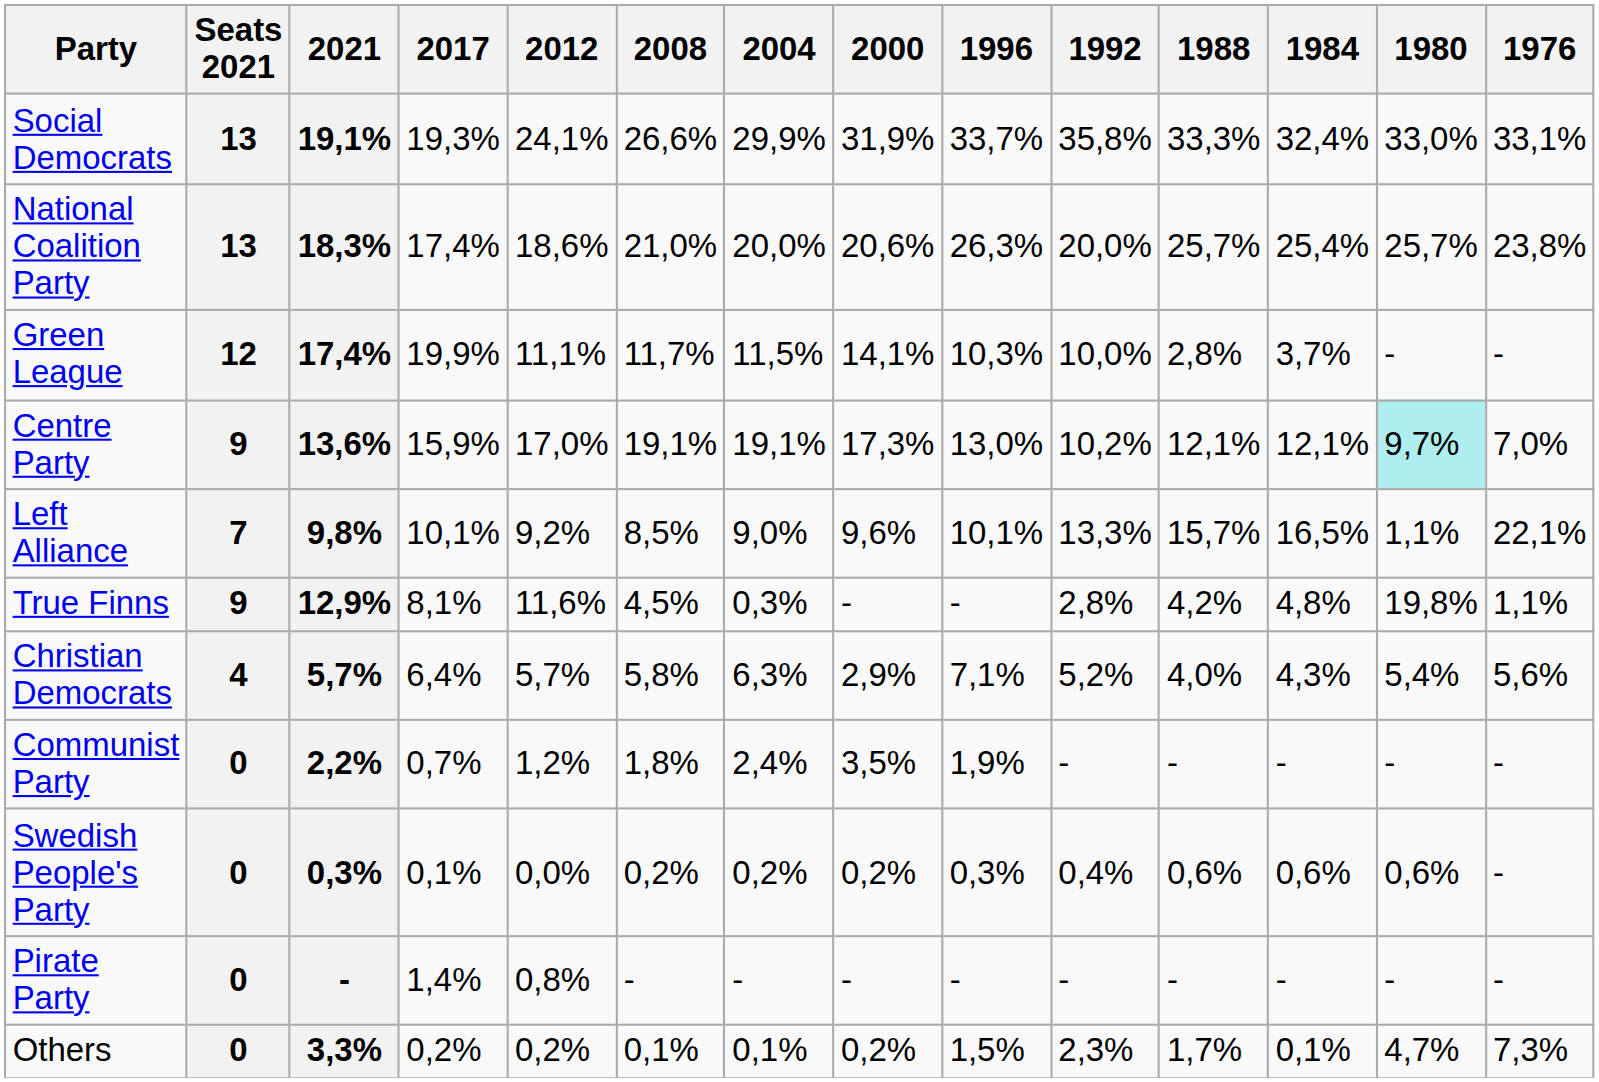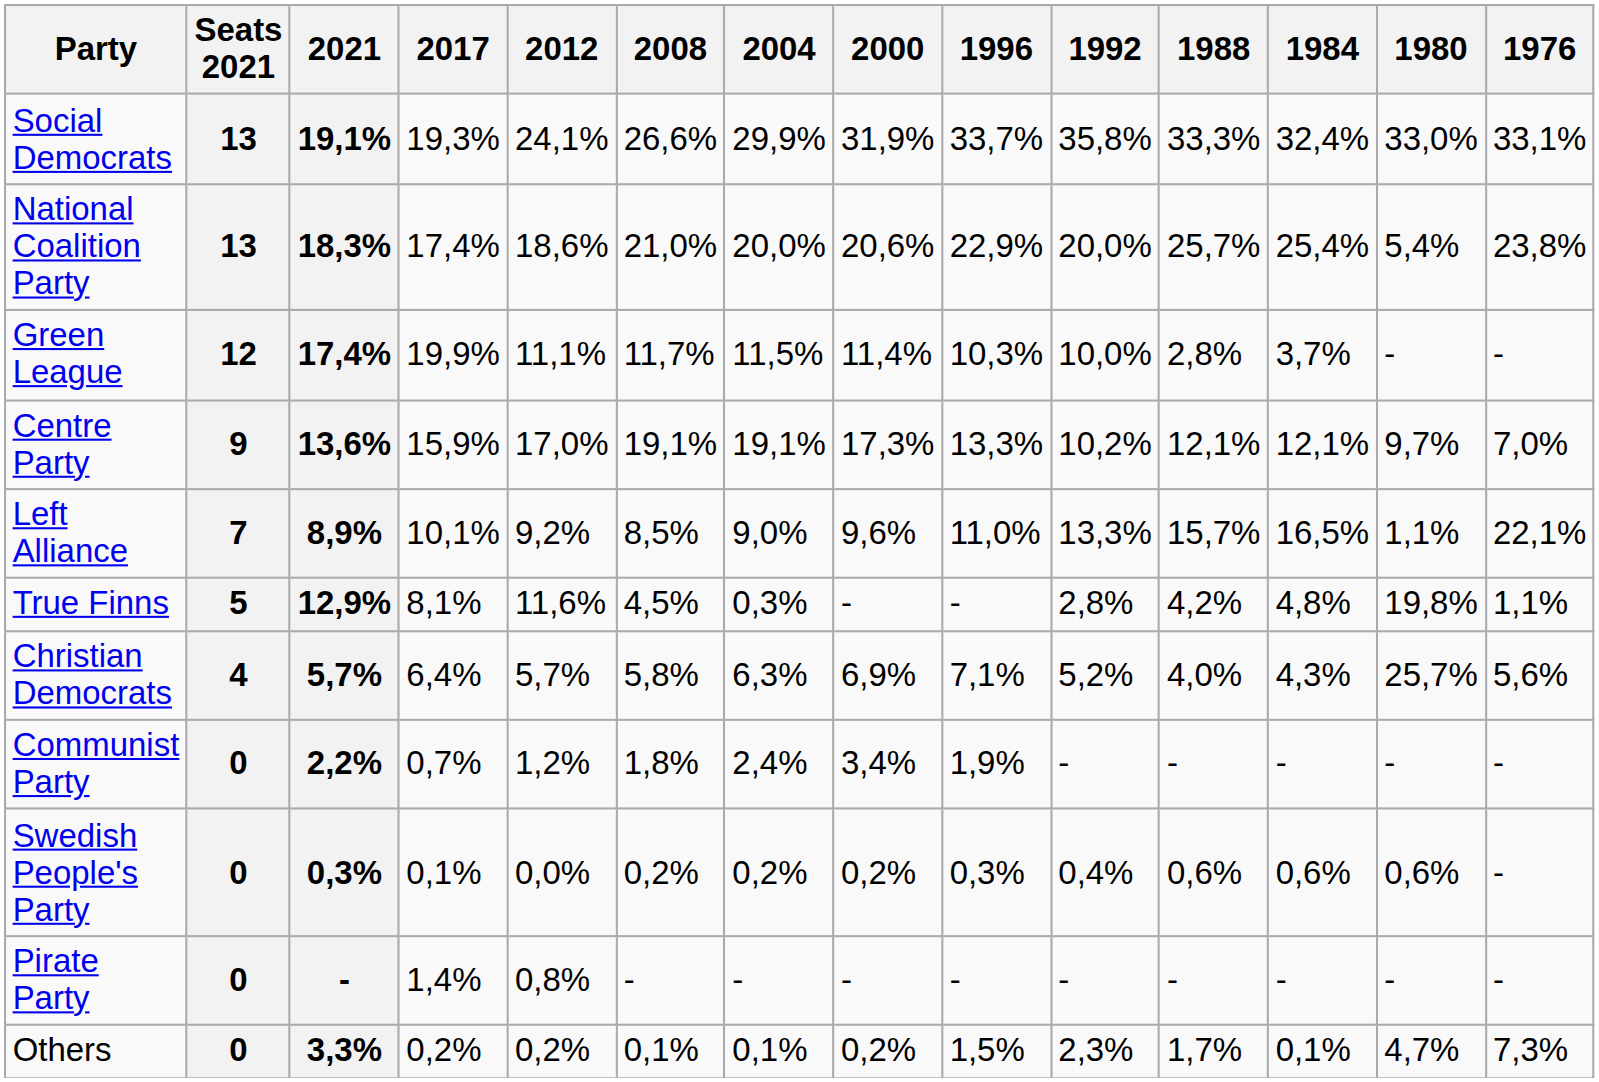National Coalition Party | 1996: 26,3% -> 22,9%
National Coalition Party | 1980: 25,7% -> 5,4%
Green League | 2000: 14,1% -> 11,4%
Centre Party | 1996: 13,0% -> 13,3%
Centre Party | 1980: paleturquoise background -> no background
Left Alliance | 2021: 9,8% -> 8,9%
Left Alliance | 1996: 10,1% -> 11,0%
True Finns | Seats 2021: 9 -> 5
Christian Democrats | 2000: 2,9% -> 6,9%
Christian Democrats | 1980: 5,4% -> 25,7%
Communist Party | 2000: 3,5% -> 3,4%
